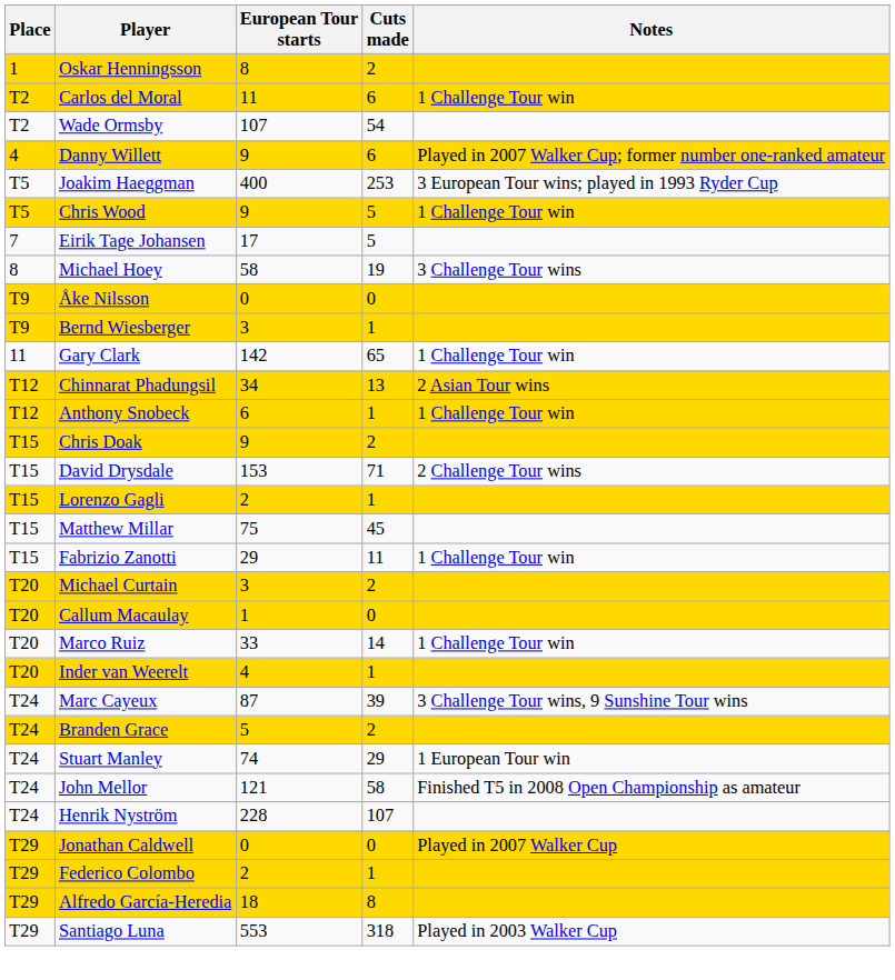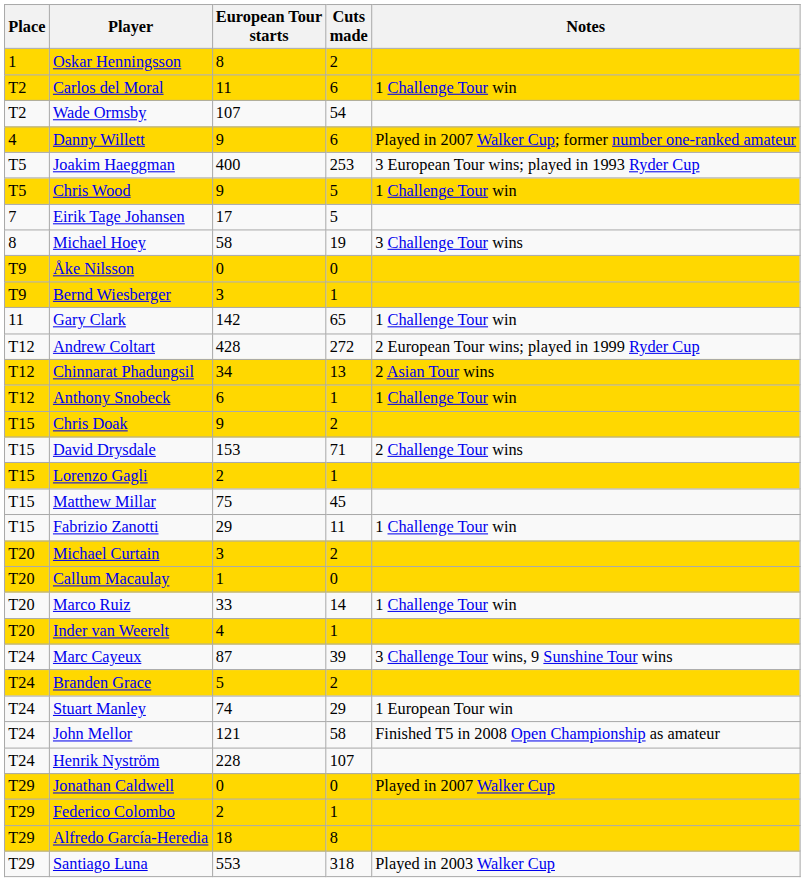+ row: T12 | Andrew Coltart | 428 | 272 | 2 European Tour wins; played in 1999 Ryder Cup
